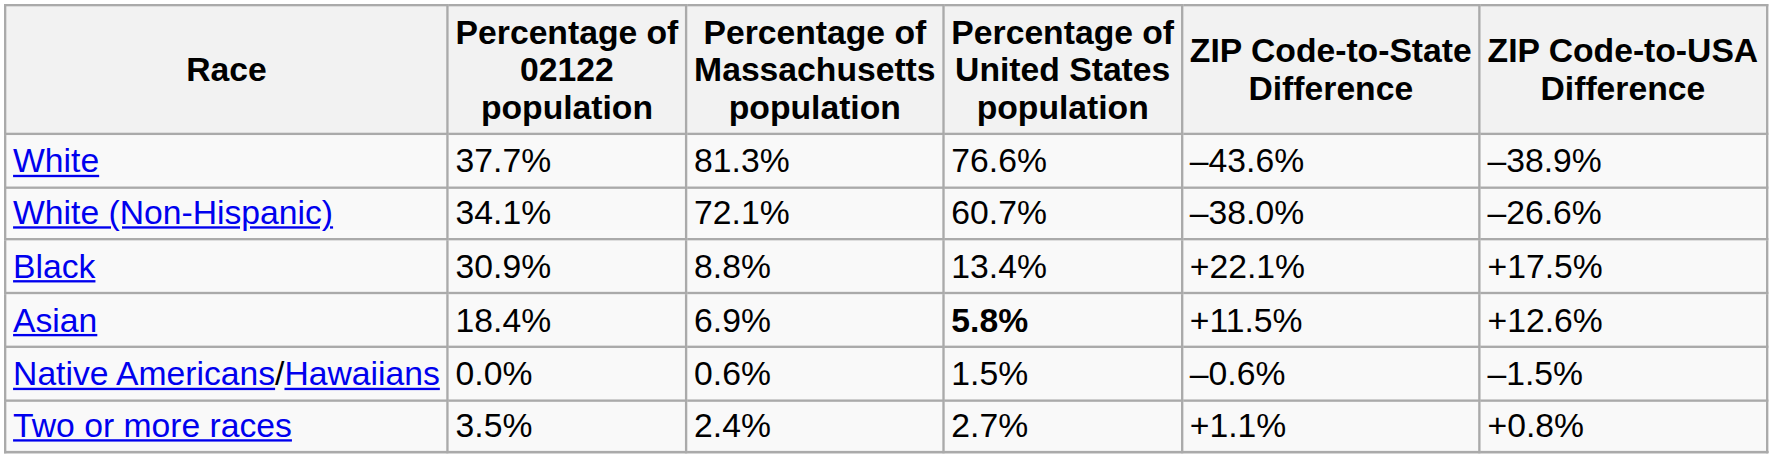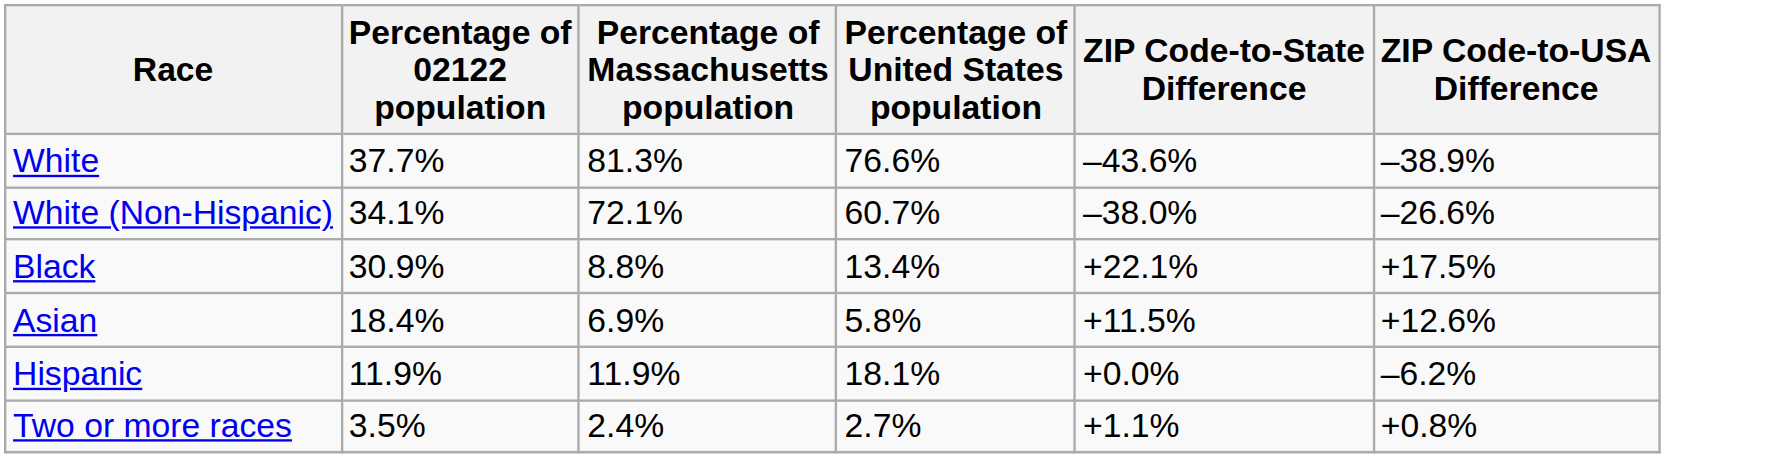Asian | Percentage of United States population: bold -> normal
+ row: Hispanic | 11.9% | 11.9% | 18.1% | +0.0% | –6.2%
- row: Native Americans/Hawaiians | 0.0% | 0.6% | 1.5% | –0.6% | –1.5%
